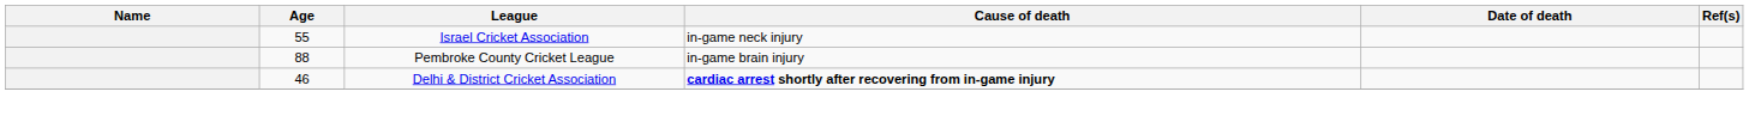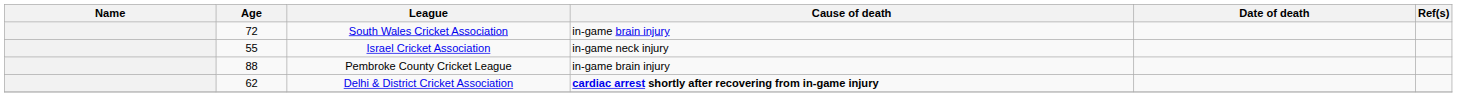+ row: 72 | South Wales Cricket Association | in-game brain injury
Delhi & District Cricket Association | Age: 46 -> 62
